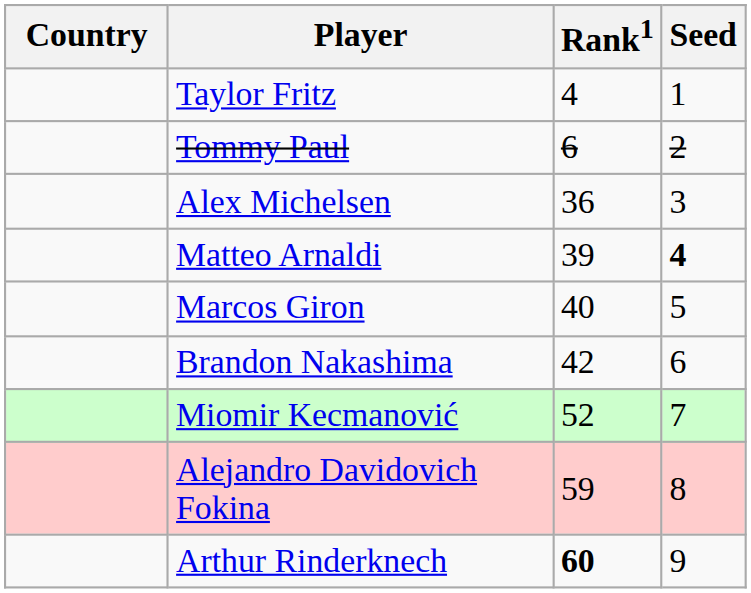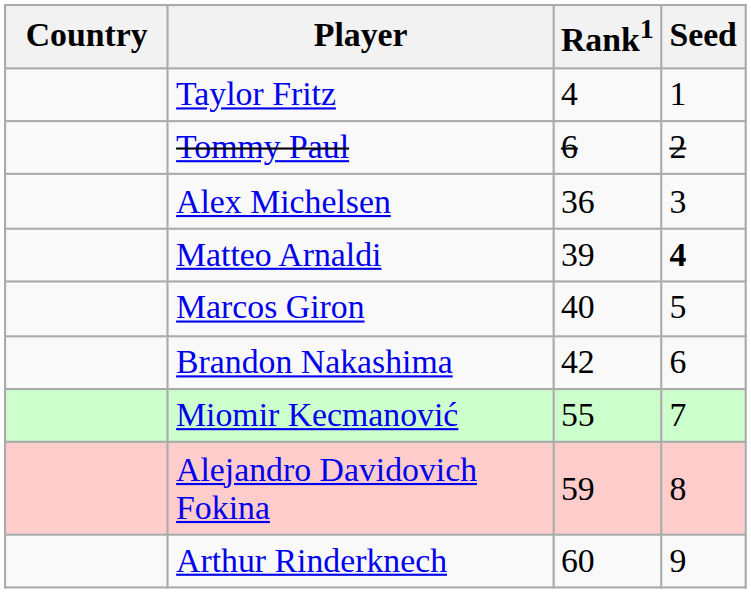Miomir Kecmanović | Rank1: 52 -> 55
Arthur Rinderknech | Rank1: bold -> normal
